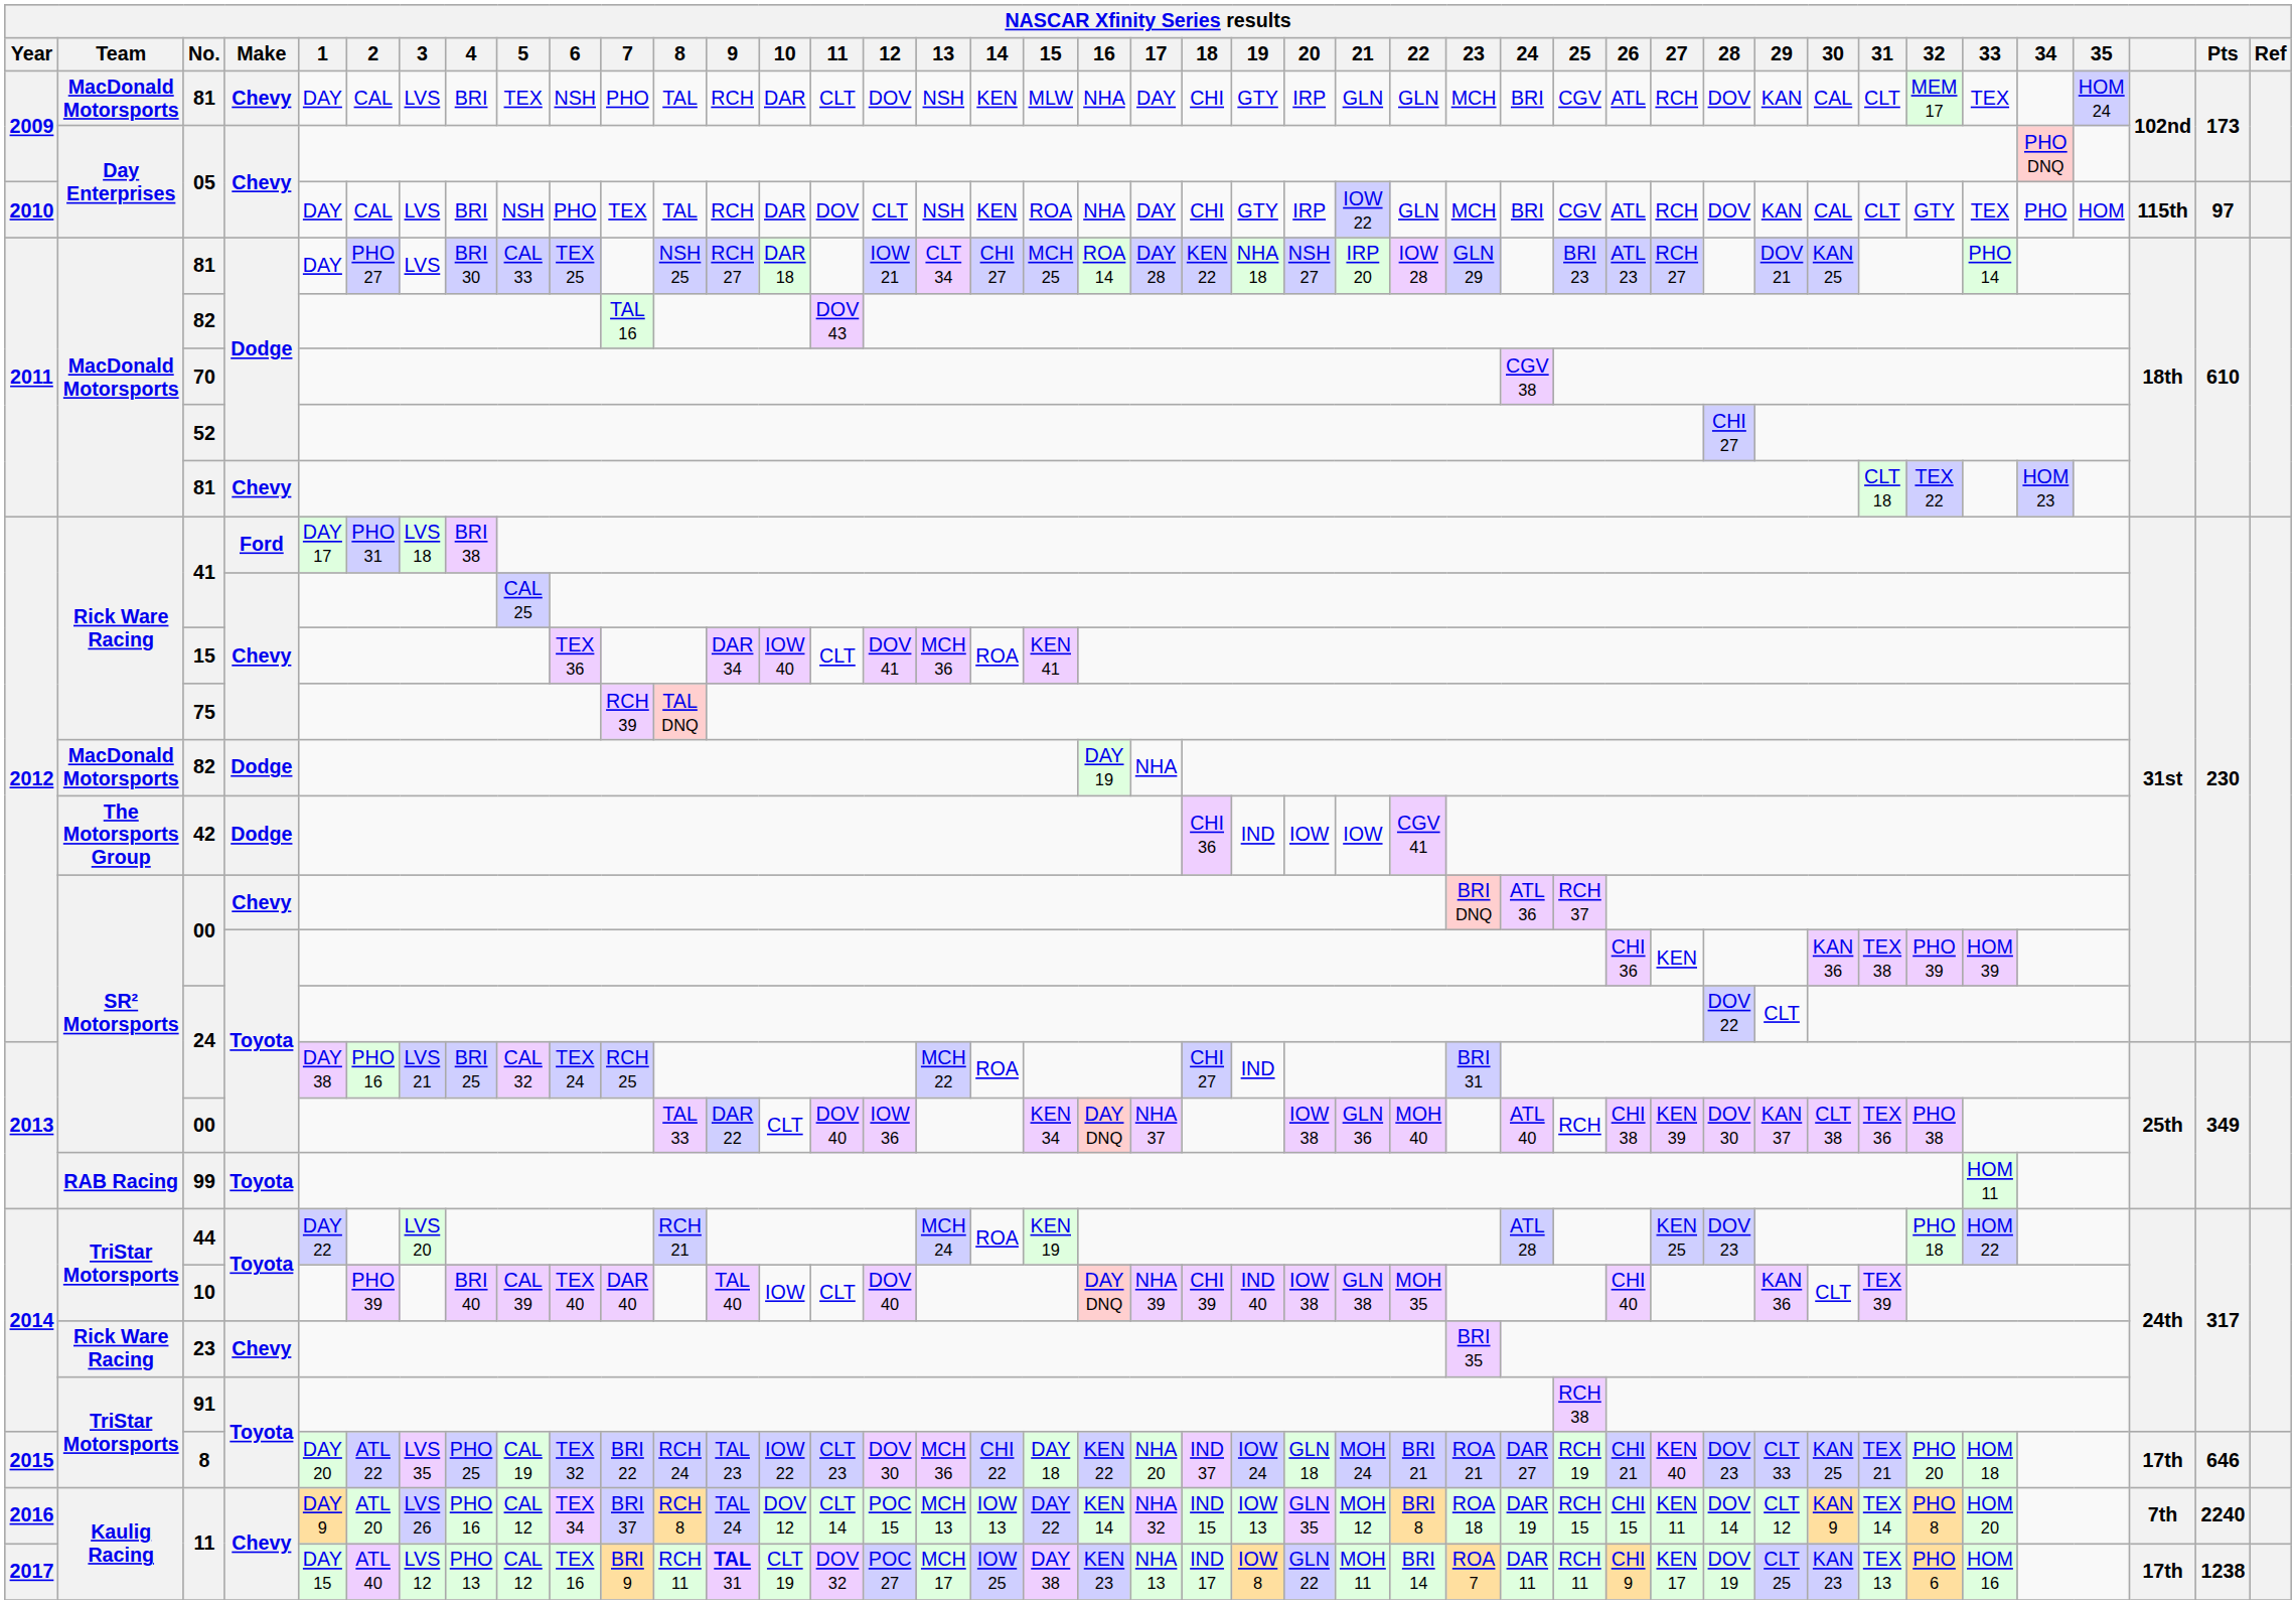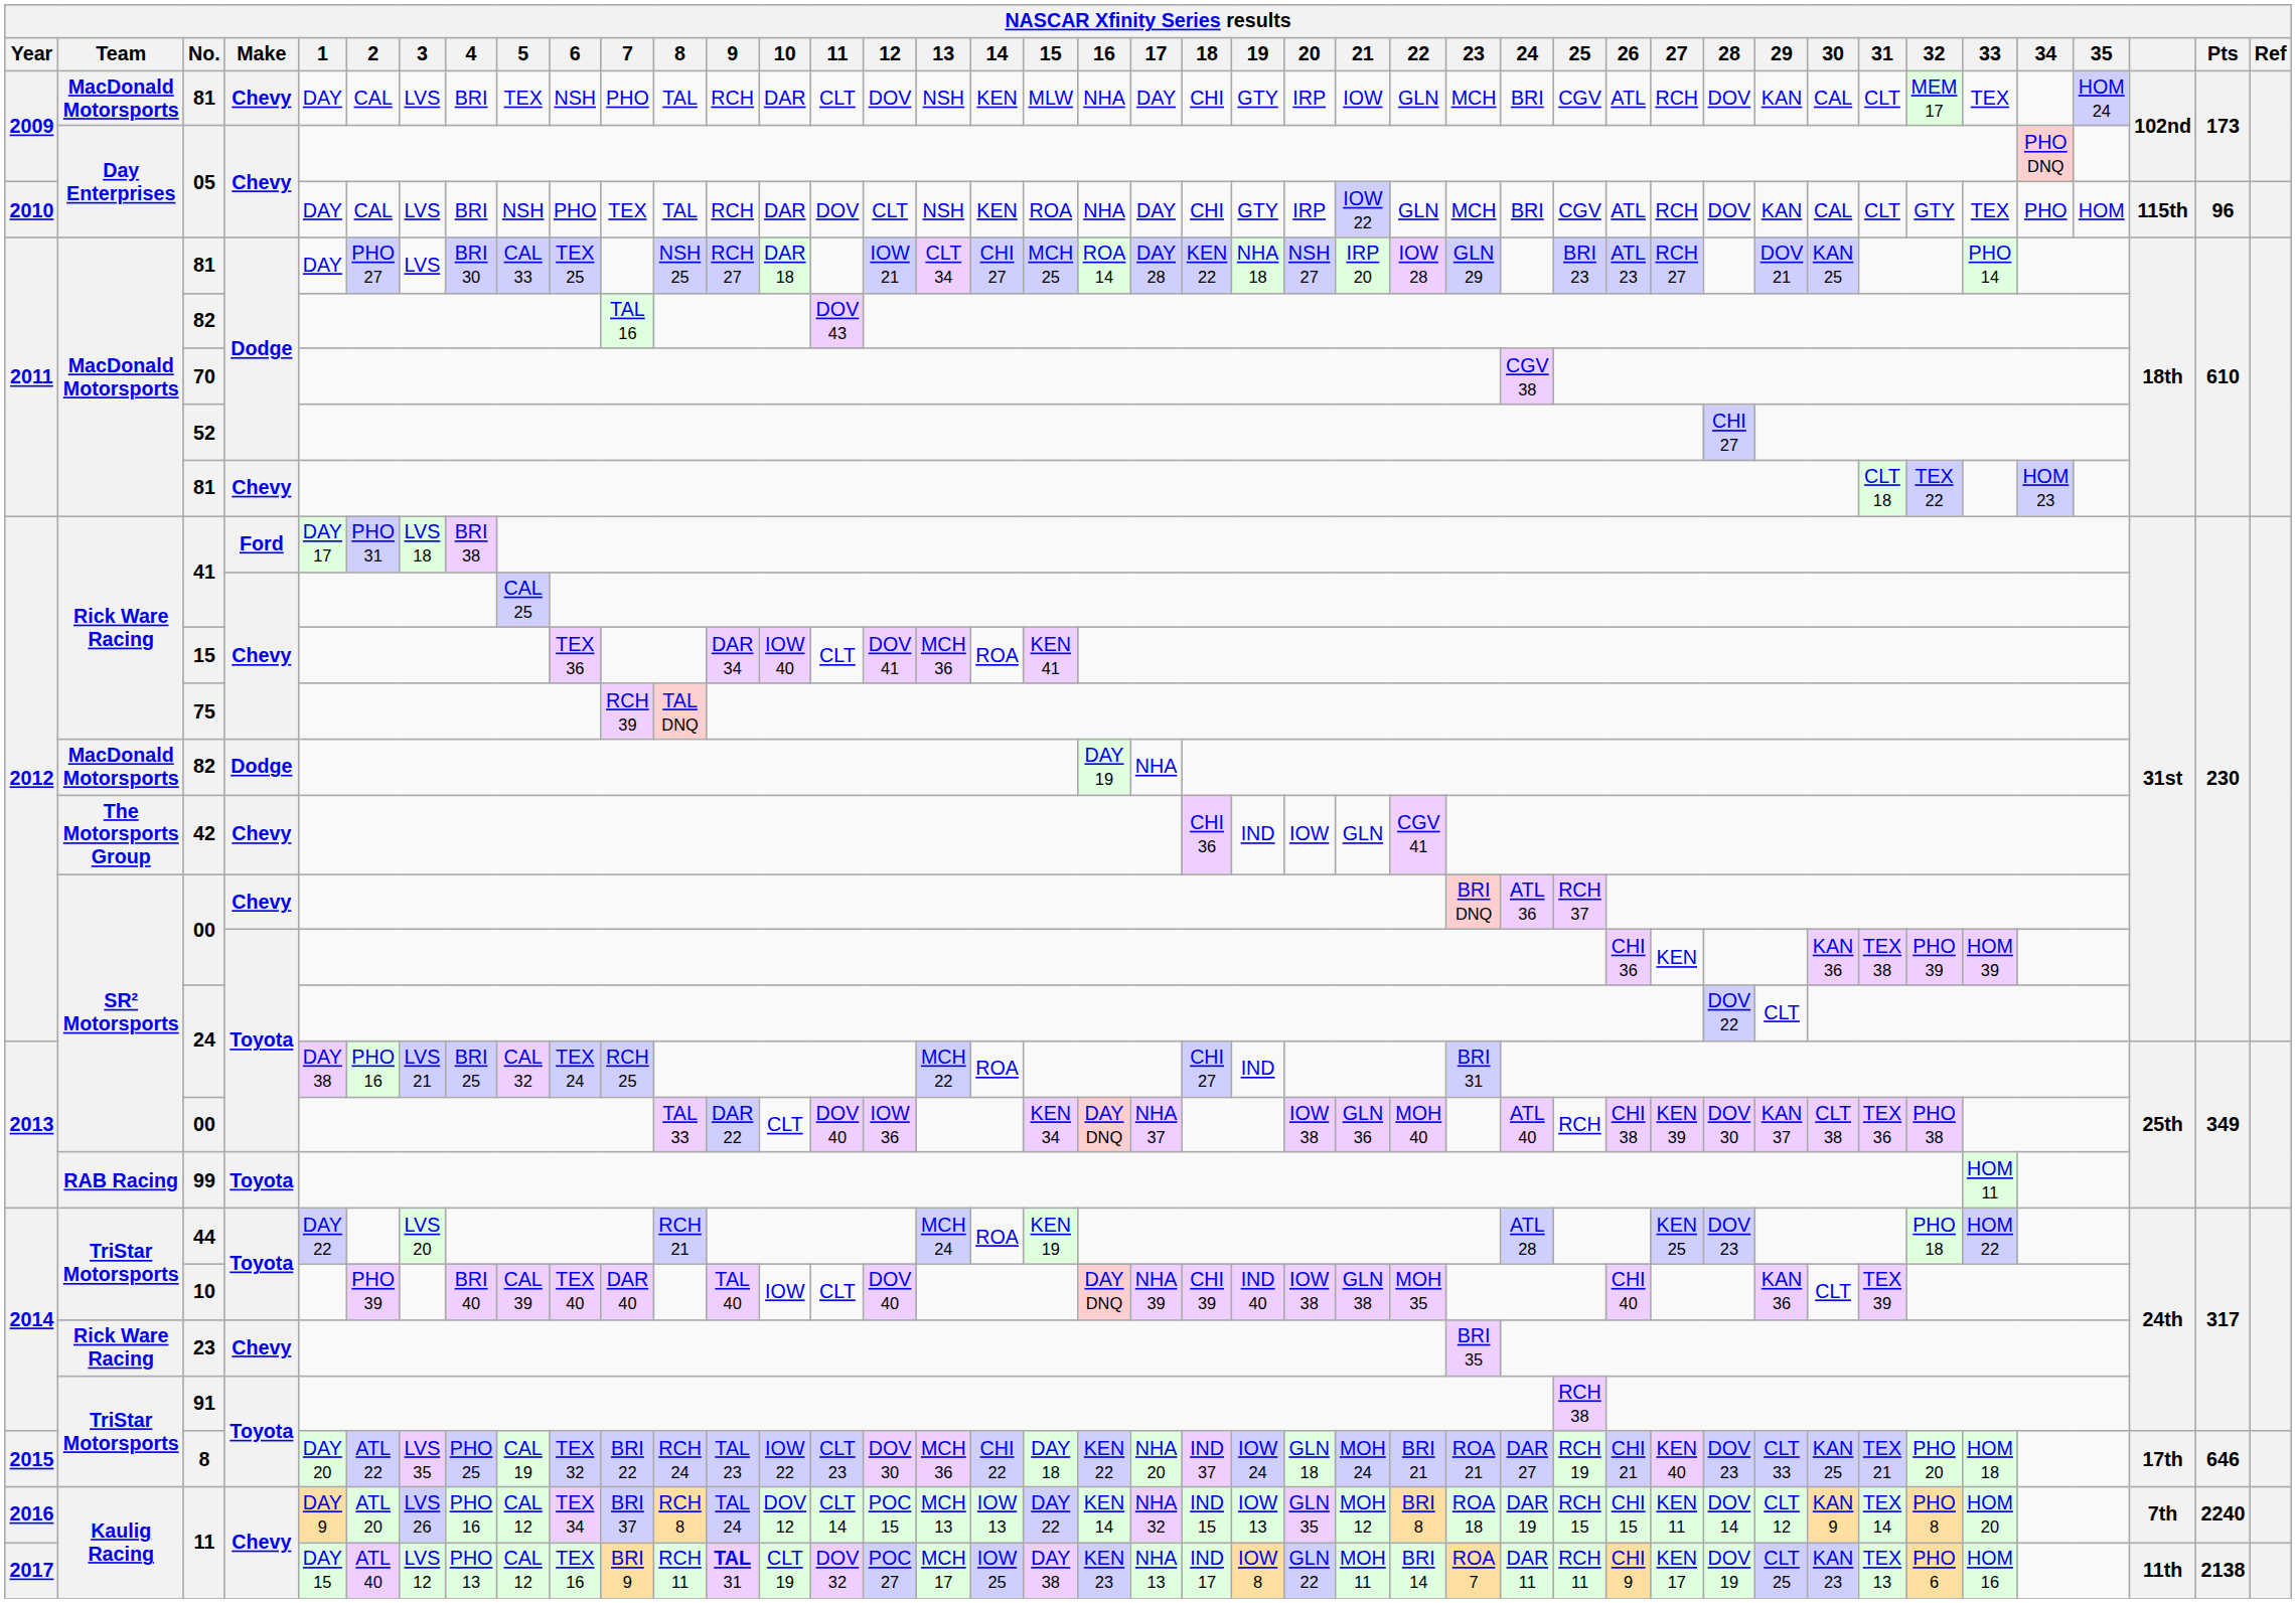2009 / 81 | 21: GLN -> IOW
2010 / 05 | Pts: 97 -> 96
42 | Make: Dodge -> Chevy
42 | 21: IOW -> GLN
2017 / 11 | column 40: 17th -> 11th
2017 / 11 | Pts: 1238 -> 2138
